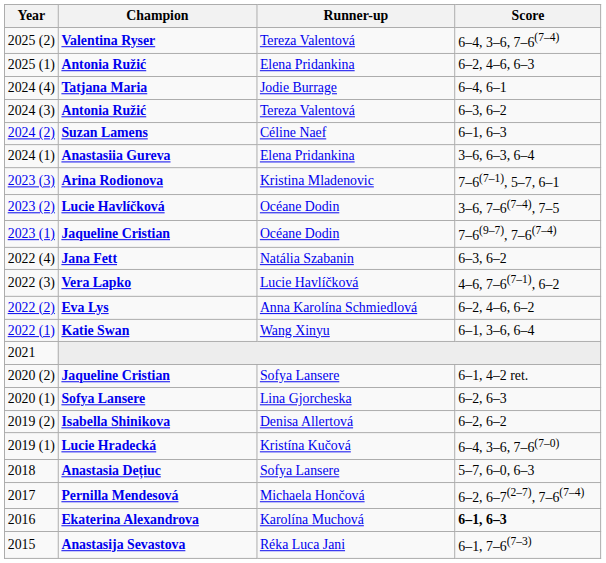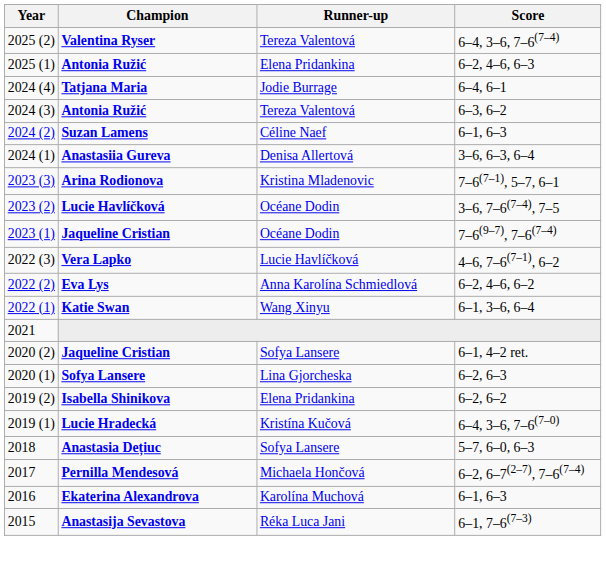Anastasiia Gureva | Runner-up: Elena Pridankina -> Denisa Allertová
- row: 2022 (4) | Jana Fett | Natália Szabanin | 6–3, 6–2
Isabella Shinikova | Runner-up: Denisa Allertová -> Elena Pridankina
Ekaterina Alexandrova | Score: bold -> normal
